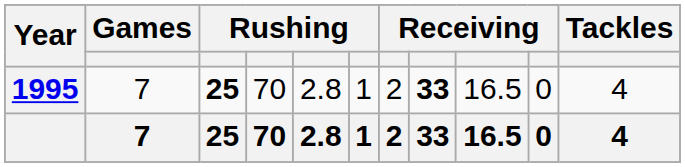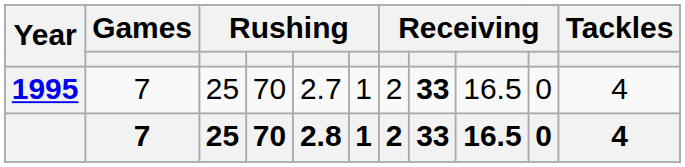1995 | column 3: bold -> normal
1995 | column 5: 2.8 -> 2.7
